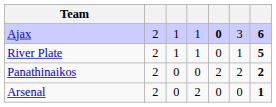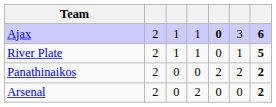Arsenal | column 7: 1 -> 2
